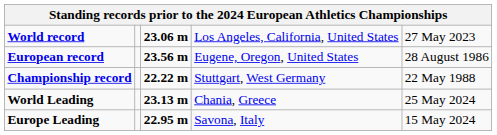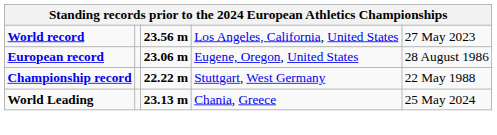World record | column 3: 23.06 m -> 23.56 m
European record | column 3: 23.56 m -> 23.06 m
- row: Europe Leading | 22.95 m | Savona, Italy | 15 May 2024
